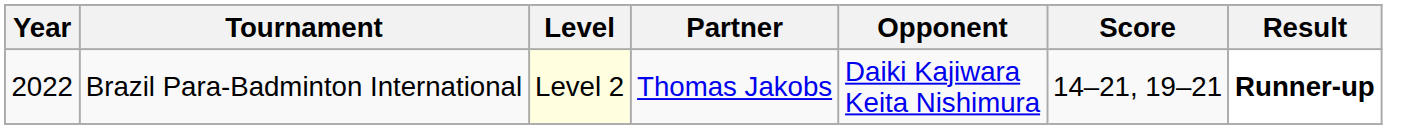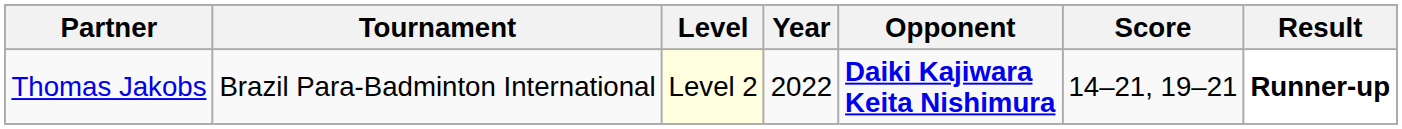columns swapped: Year <-> Partner
Brazil Para-Badminton International | Opponent: normal -> bold
